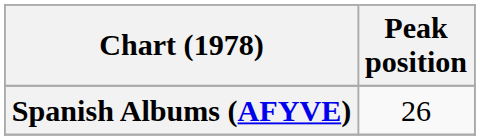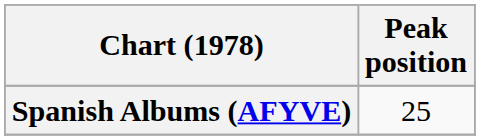Spanish Albums (AFYVE) | Peak position: 26 -> 25
